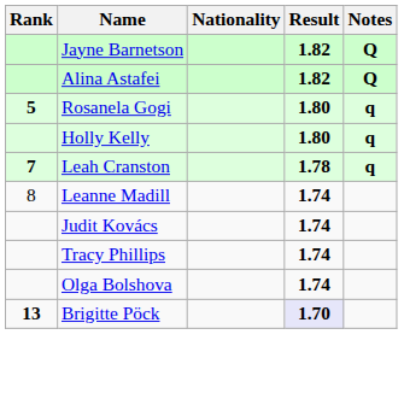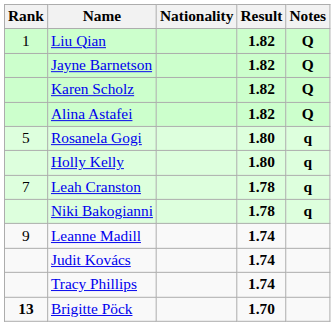+ row: 1 | Liu Qian | 1.82 | Q
+ row: Karen Scholz | 1.82 | Q
Rosanela Gogi | Rank: bold -> normal
Leah Cranston | Rank: bold -> normal
+ row: Niki Bakogianni | 1.78 | q
Leanne Madill | Rank: 8 -> 9
- row: Olga Bolshova | 1.74
Brigitte Pöck | Result: lavender background -> no background
